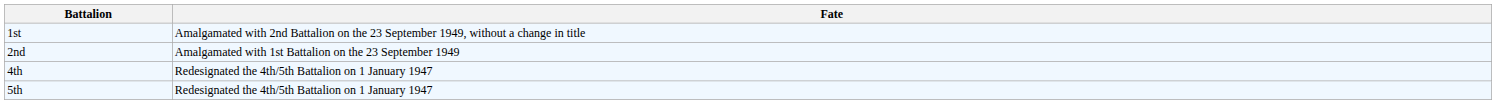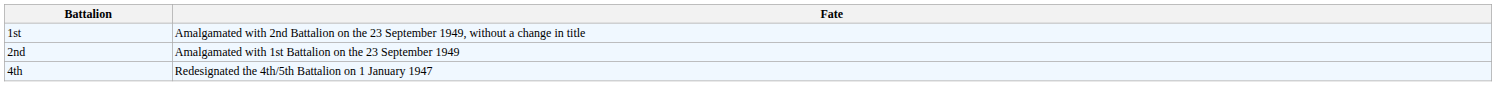- row: 5th | Redesignated the 4th/5th Battalion on 1 January 1947
